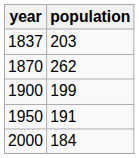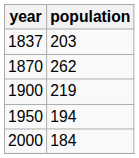1900 | population: 199 -> 219
1950 | population: 191 -> 194
